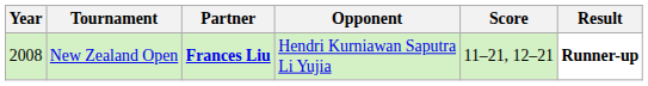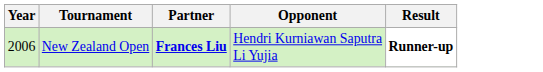- column: Score | 11–21, 12–21
New Zealand Open | Year: 2008 -> 2006
